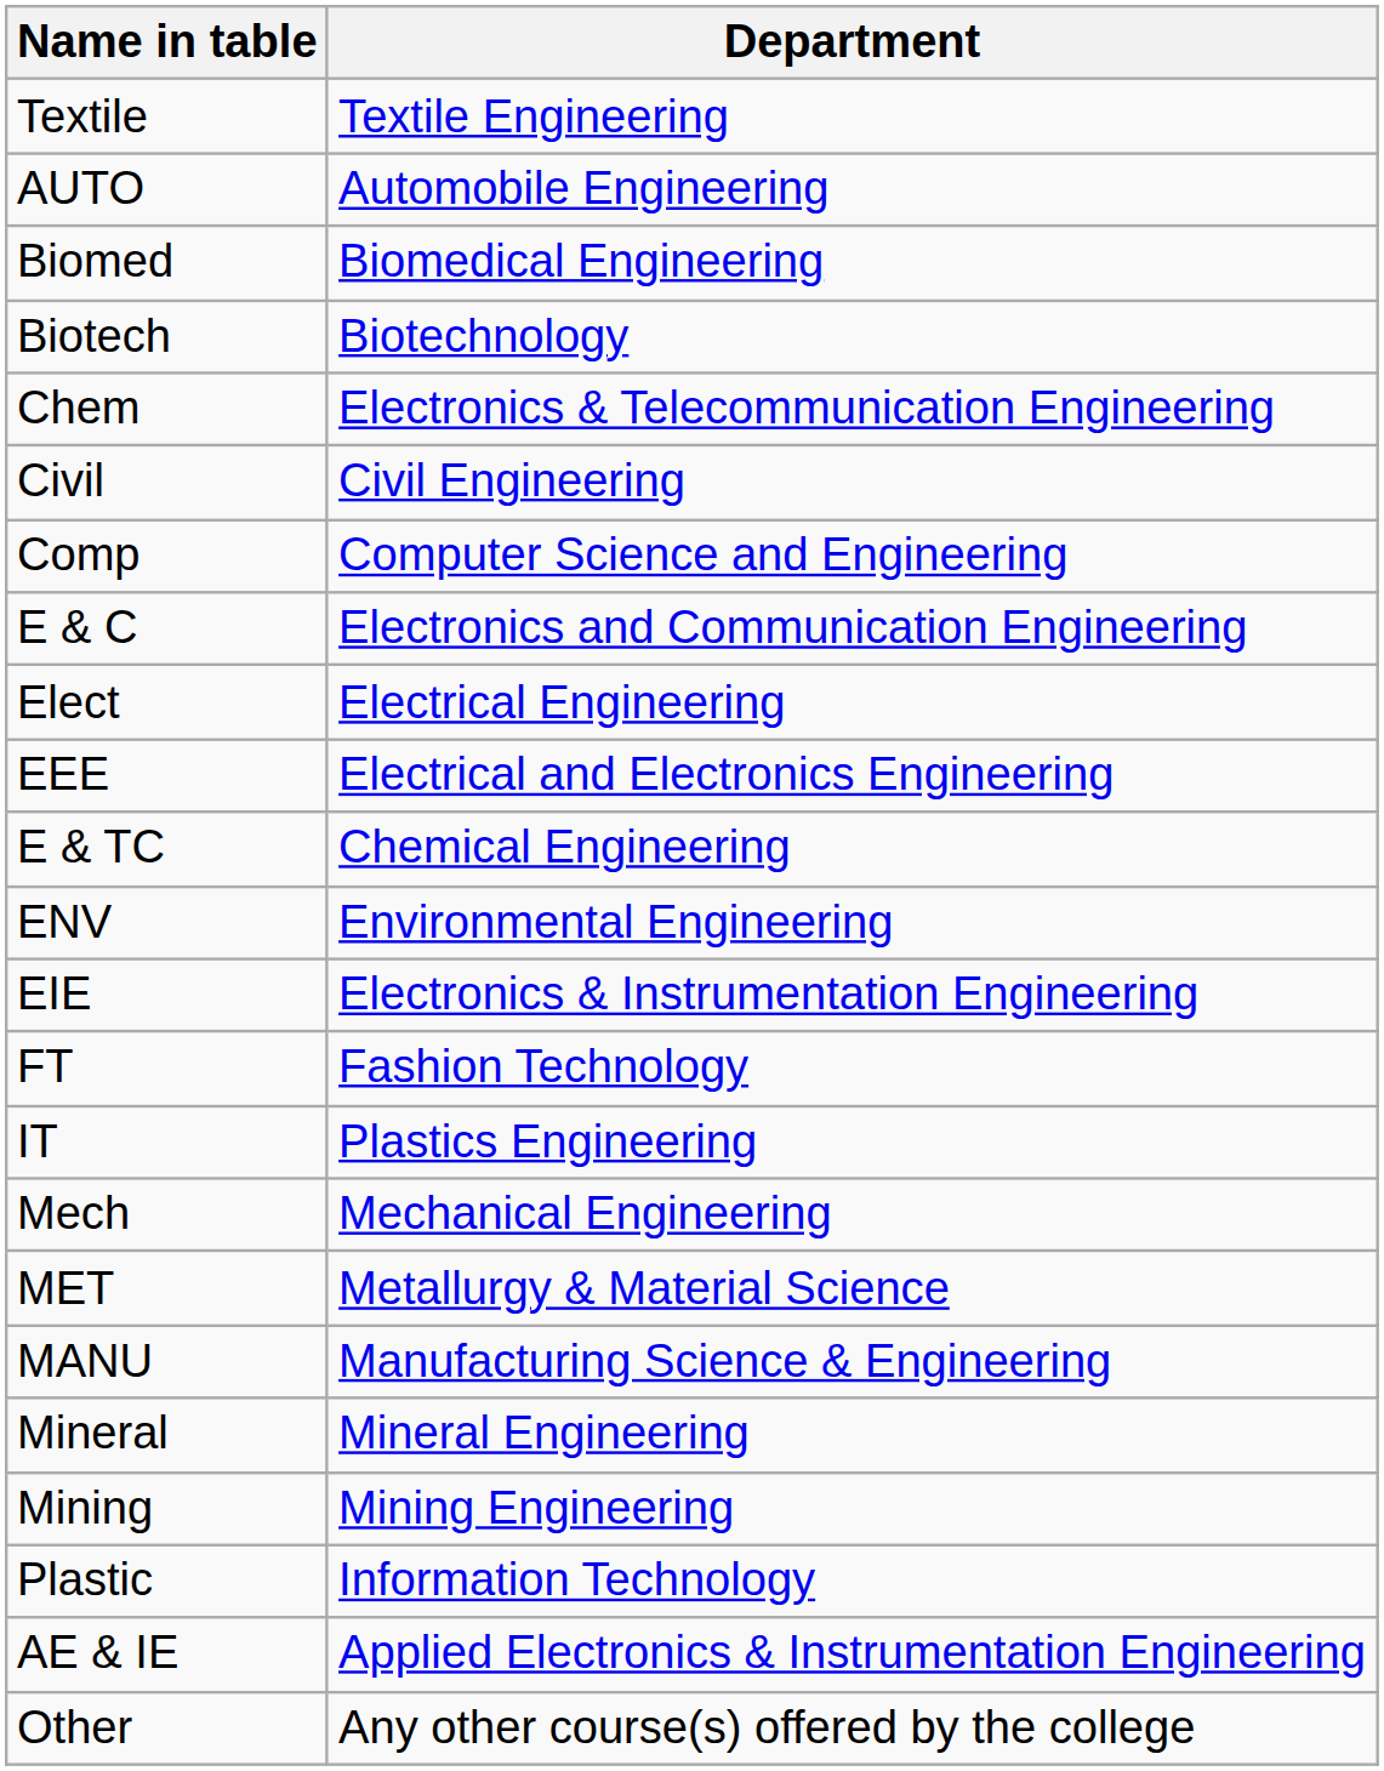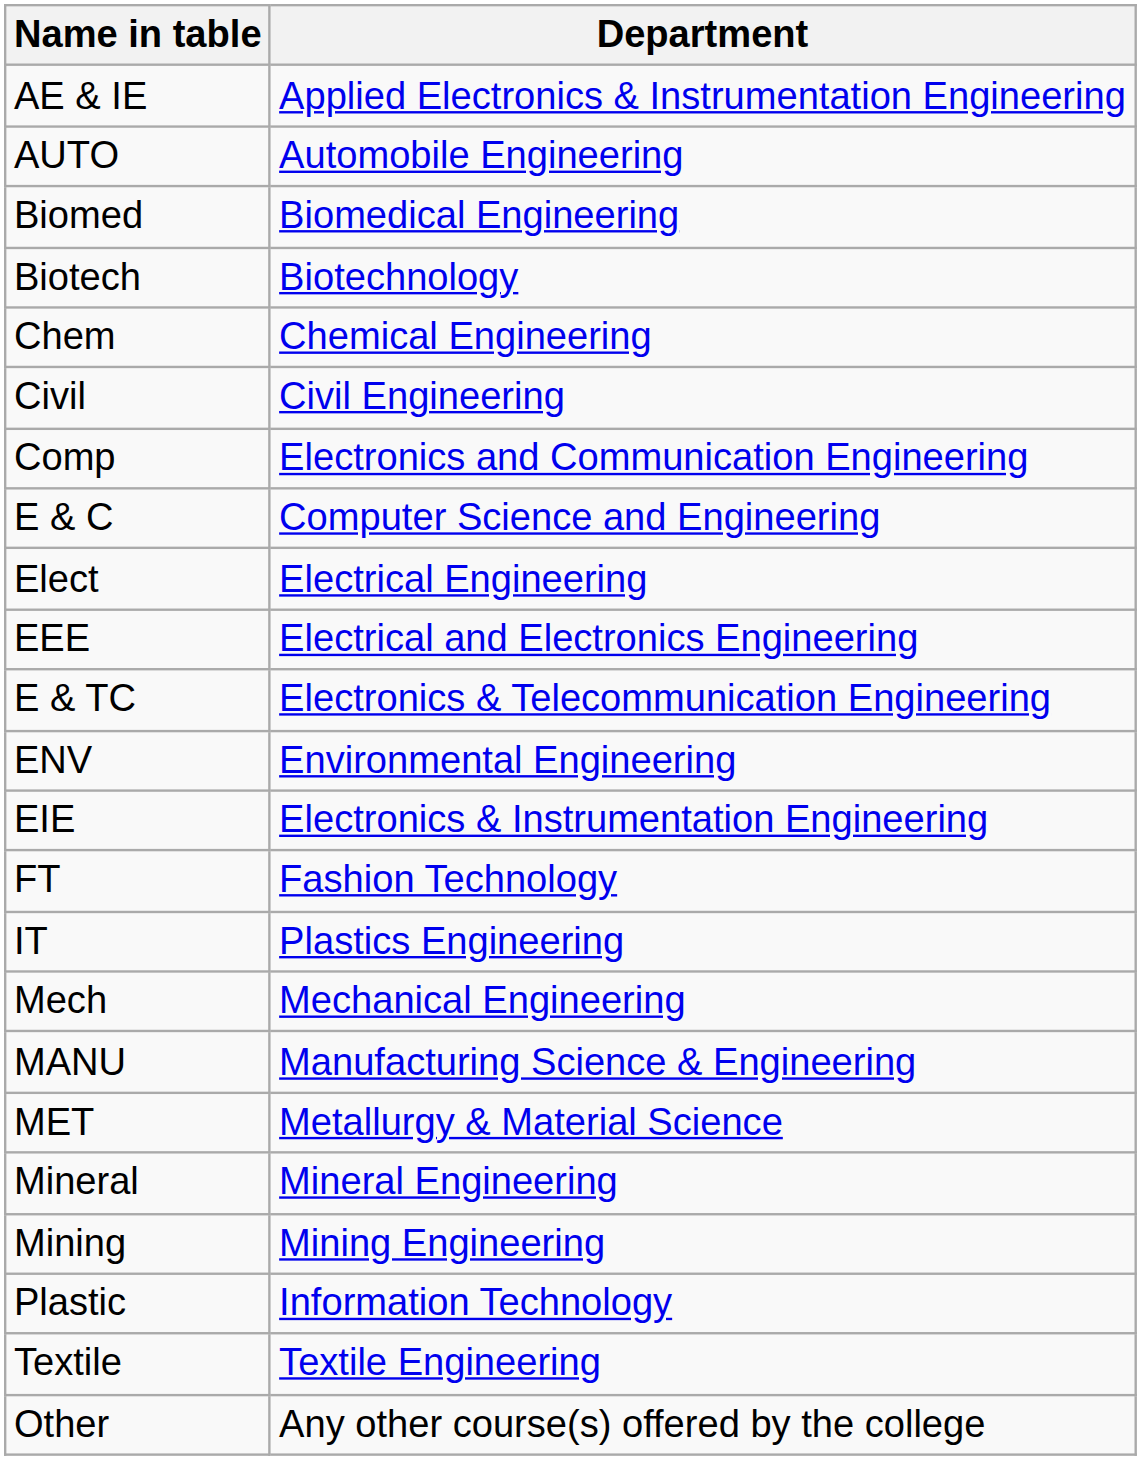rows swapped: AE & IE <-> Textile
Chem | Department: Electronics & Telecommunication Engineering -> Chemical Engineering
Comp | Department: Computer Science and Engineering -> Electronics and Communication Engineering
E & C | Department: Electronics and Communication Engineering -> Computer Science and Engineering
E & TC | Department: Chemical Engineering -> Electronics & Telecommunication Engineering
rows swapped: MANU <-> MET
